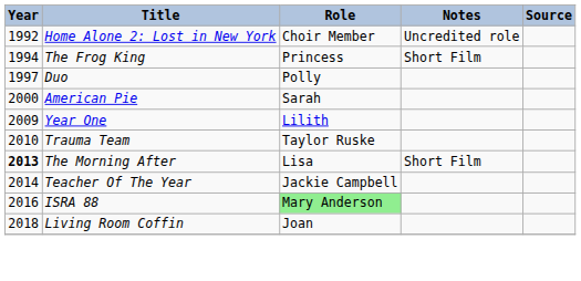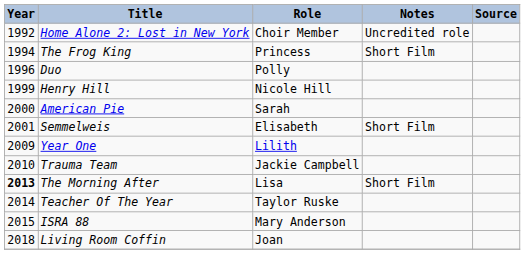Duo | Year: 1997 -> 1996
+ row: 1999 | Henry Hill | Nicole Hill
+ row: 2001 | Semmelweis | Elisabeth | Short Film
Trauma Team | Role: Taylor Ruske -> Jackie Campbell
Teacher Of The Year | Role: Jackie Campbell -> Taylor Ruske
ISRA 88 | Year: 2016 -> 2015
ISRA 88 | Role: lightgreen background -> no background
